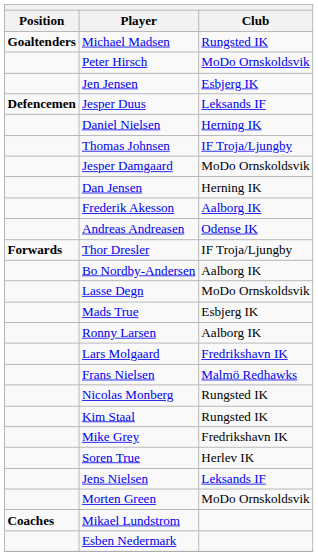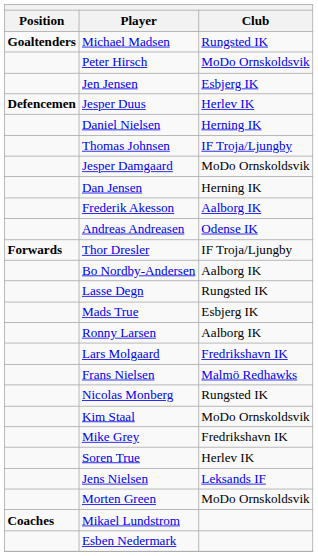Jesper Duus | Club: Leksands IF -> Herlev IK
Lasse Degn | Club: MoDo Ornskoldsvik -> Rungsted IK
Kim Staal | Club: Rungsted IK -> MoDo Ornskoldsvik
